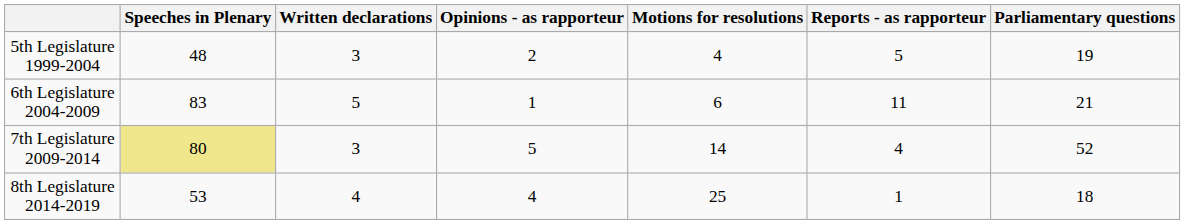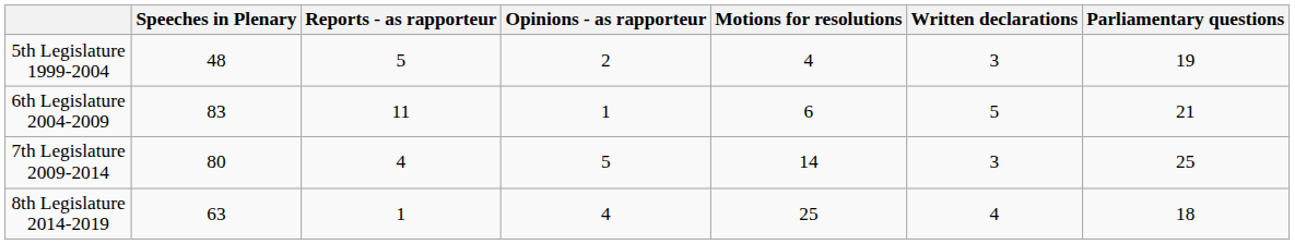columns swapped: Reports - as rapporteur <-> Written declarations
7th Legislature 2009-2014 | Speeches in Plenary: khaki background -> no background
7th Legislature 2009-2014 | Parliamentary questions: 52 -> 25
8th Legislature 2014-2019 | Speeches in Plenary: 53 -> 63
